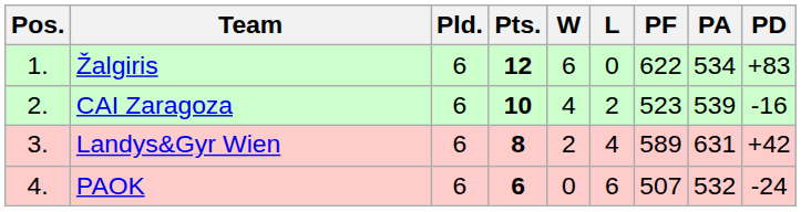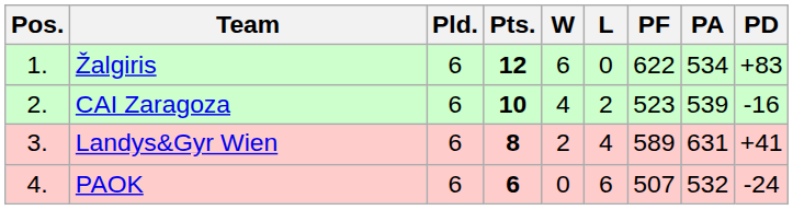Landys&Gyr Wien | PD: +42 -> +41
